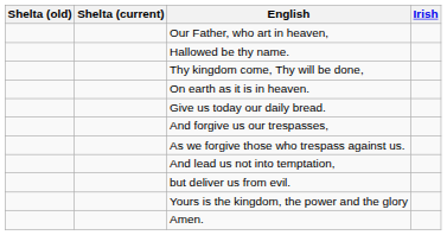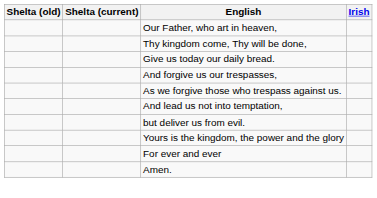- row: Hallowed be thy name.
- row: On earth as it is in heaven.
+ row: For ever and ever
